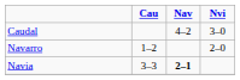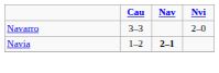- row: Caudal | 4–2 | 3–0
Navarro | Cau: 1–2 -> 3–3
Navia | Cau: 3–3 -> 1–2
